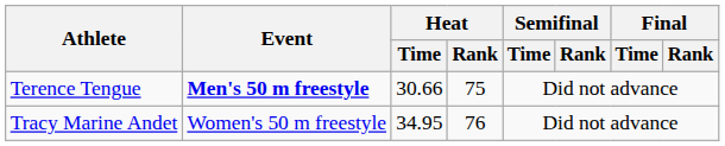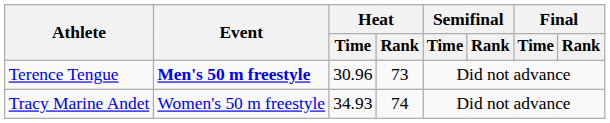Terence Tengue | Heat / Time: 30.66 -> 30.96
Terence Tengue | Heat / Rank: 75 -> 73
Tracy Marine Andet | Heat / Time: 34.95 -> 34.93
Tracy Marine Andet | Heat / Rank: 76 -> 74
